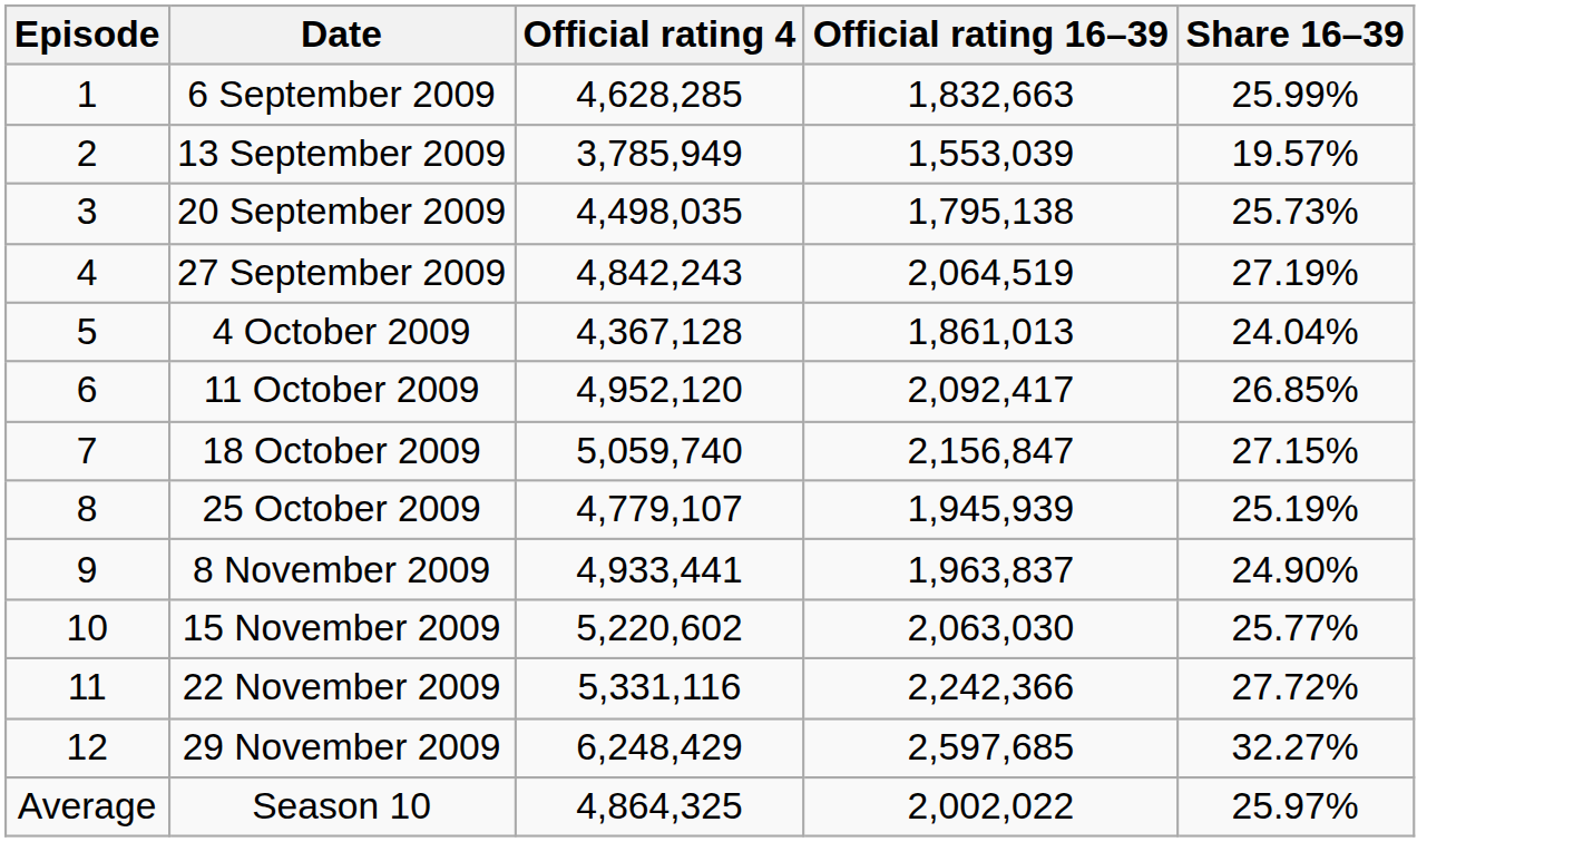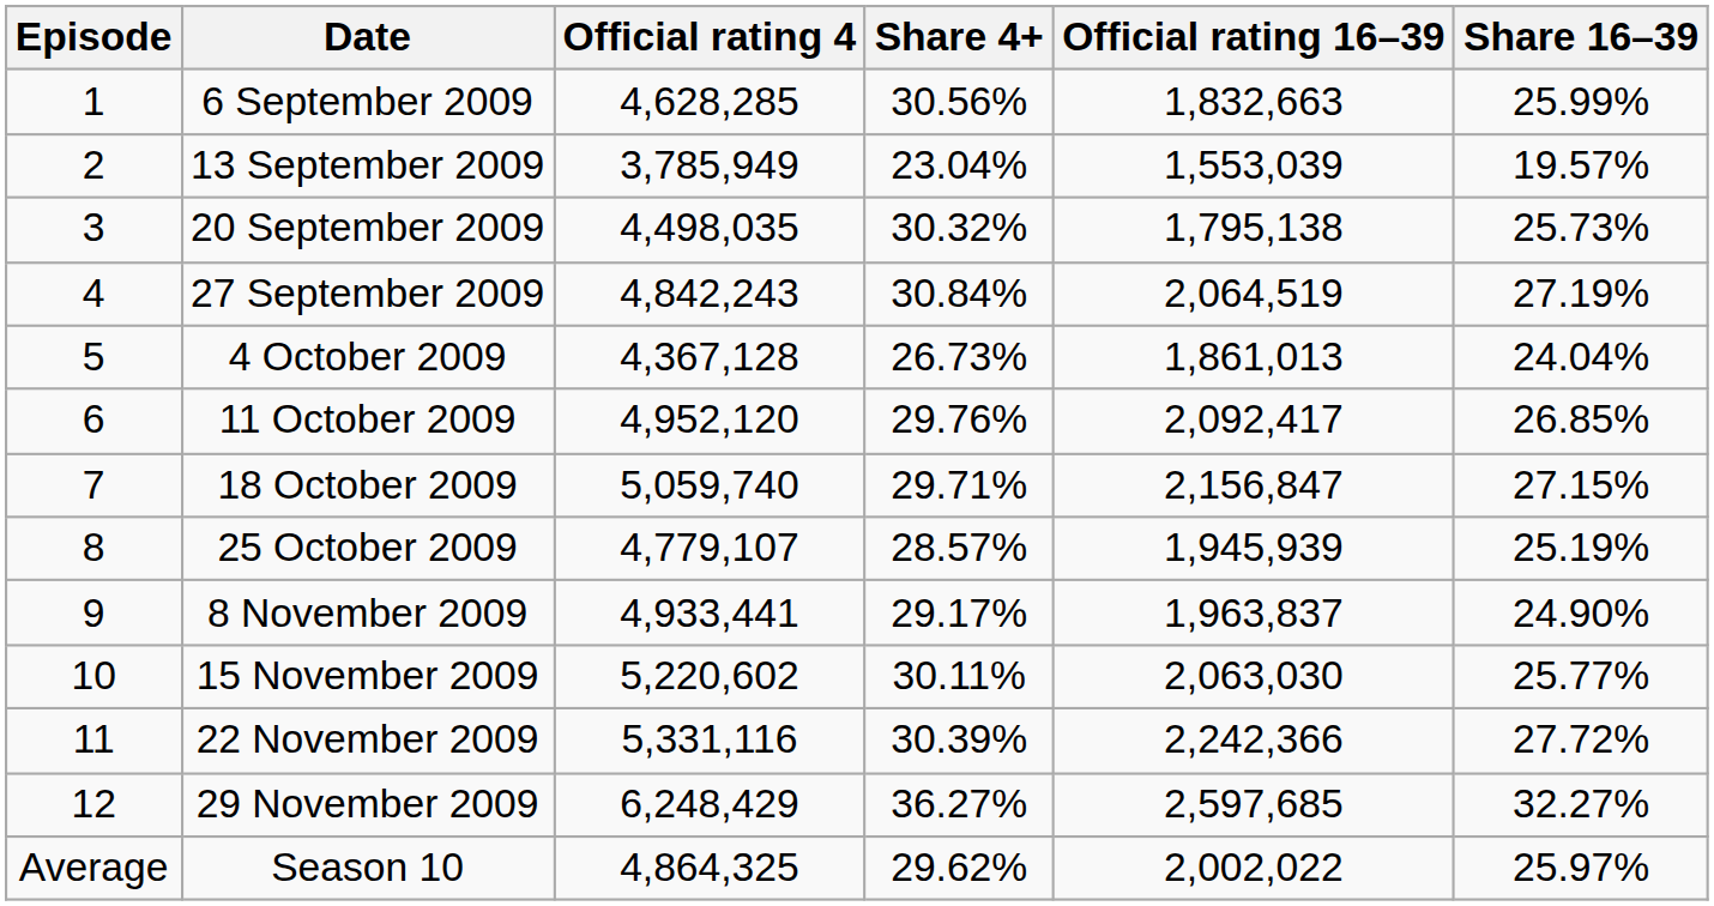+ column: Share 4+ | 30.56% | 23.04% | 30.32% | 30.84% | 26.73% | 29.76% | 29.71% | 28.57% | 29.17% | 30.11% | 30.39% | 36.27% | 29.62%
